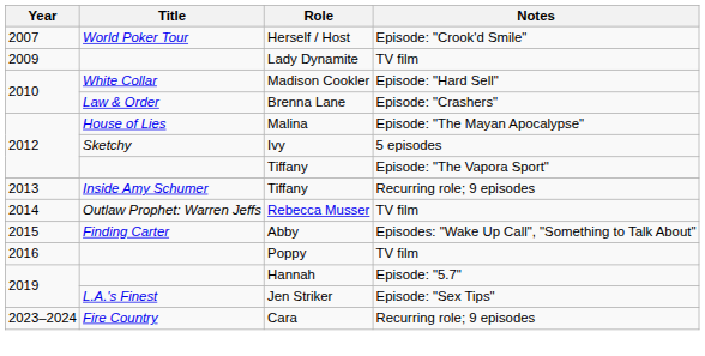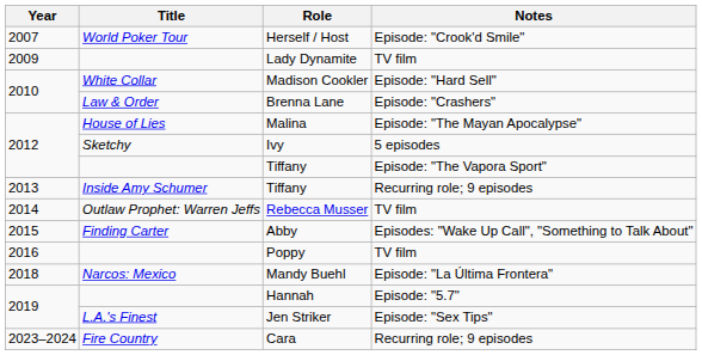+ row: 2018 | Narcos: Mexico | Mandy Buehl | Episode: "La Última Frontera"
